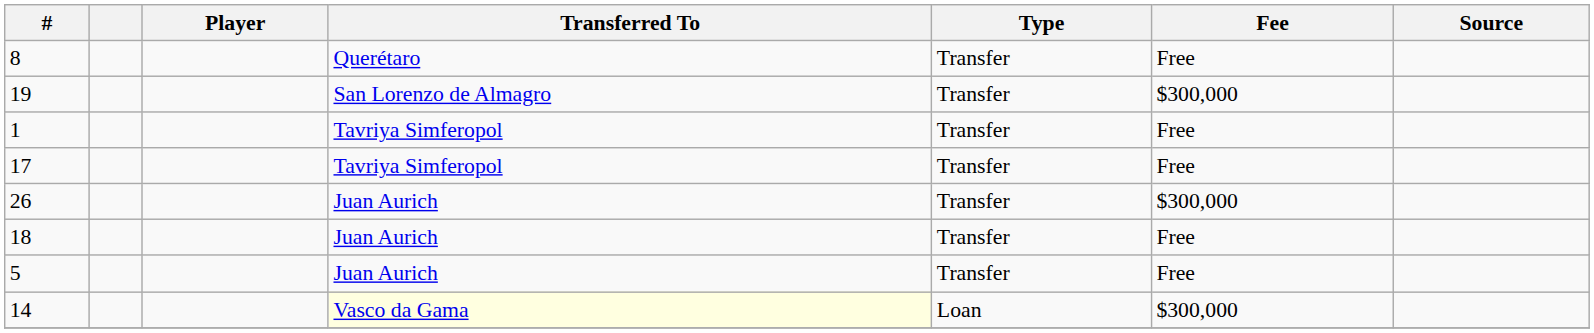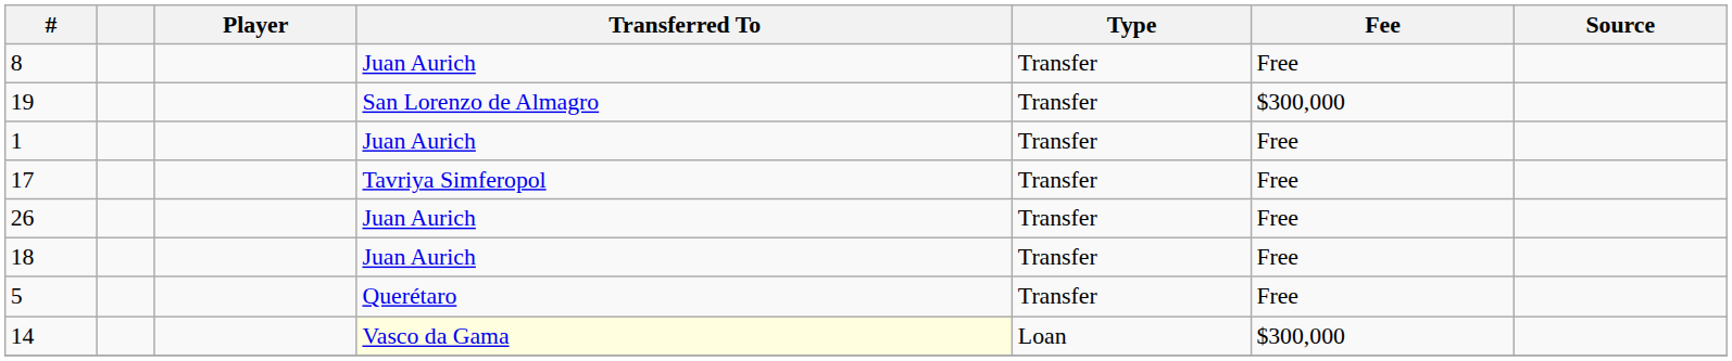8 | Transferred To: Querétaro -> Juan Aurich
1 | Transferred To: Tavriya Simferopol -> Juan Aurich
26 | Fee: $300,000 -> Free
5 | Transferred To: Juan Aurich -> Querétaro
